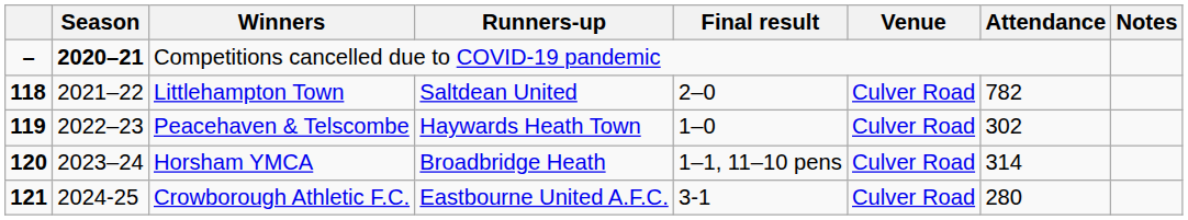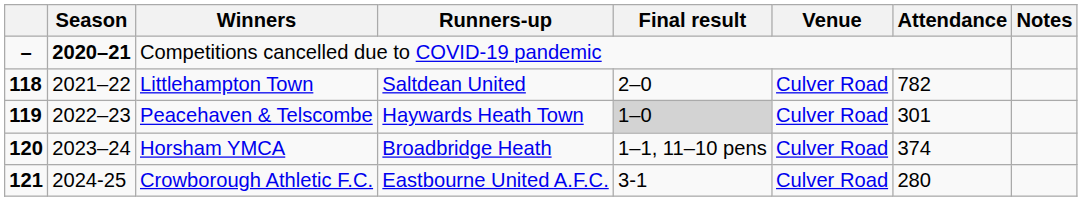Peacehaven & Telscombe | Final result: no background -> lightgrey background
Peacehaven & Telscombe | Attendance: 302 -> 301
Horsham YMCA | Attendance: 314 -> 374
